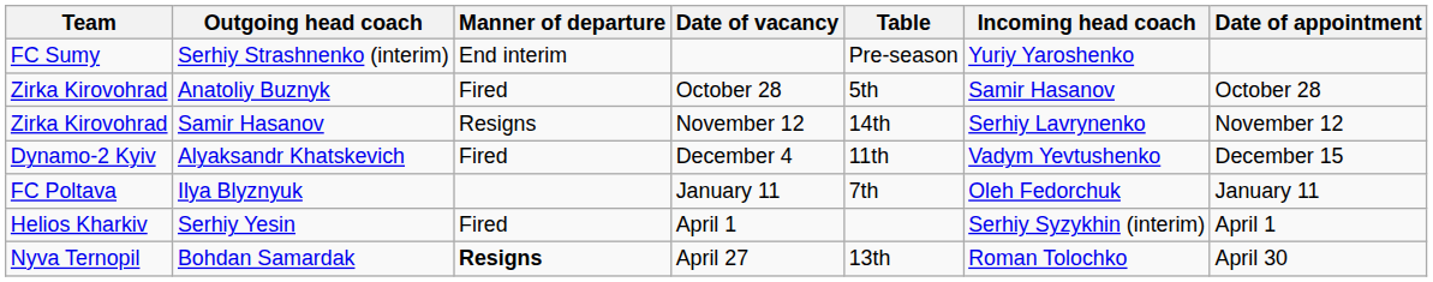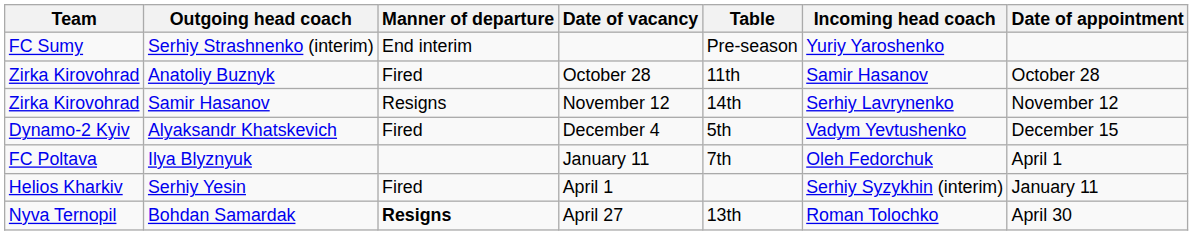Anatoliy Buznyk | Table: 5th -> 11th
Alyaksandr Khatskevich | Table: 11th -> 5th
Ilya Blyznyuk | Date of appointment: January 11 -> April 1
Serhiy Yesin | Date of appointment: April 1 -> January 11
